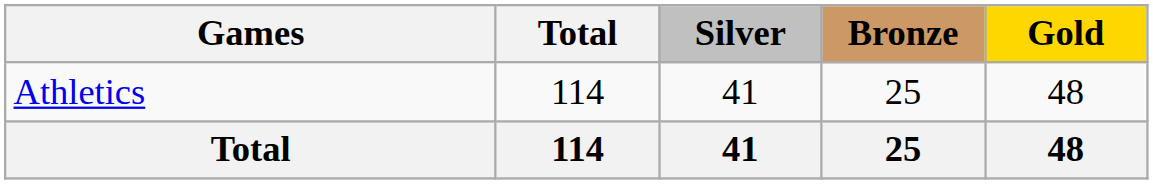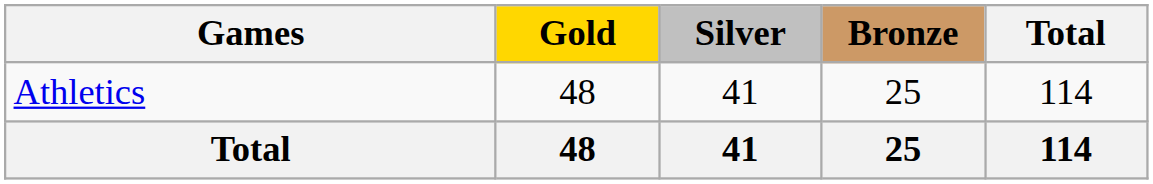columns swapped: Gold <-> Total
